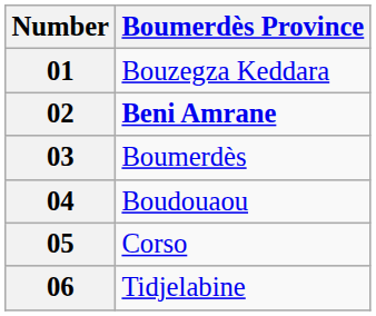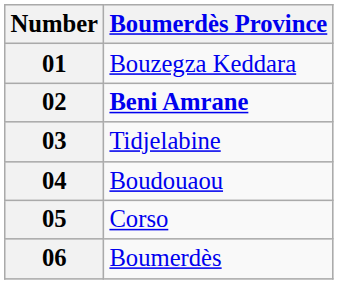03 | Boumerdès Province: Boumerdès -> Tidjelabine
06 | Boumerdès Province: Tidjelabine -> Boumerdès
